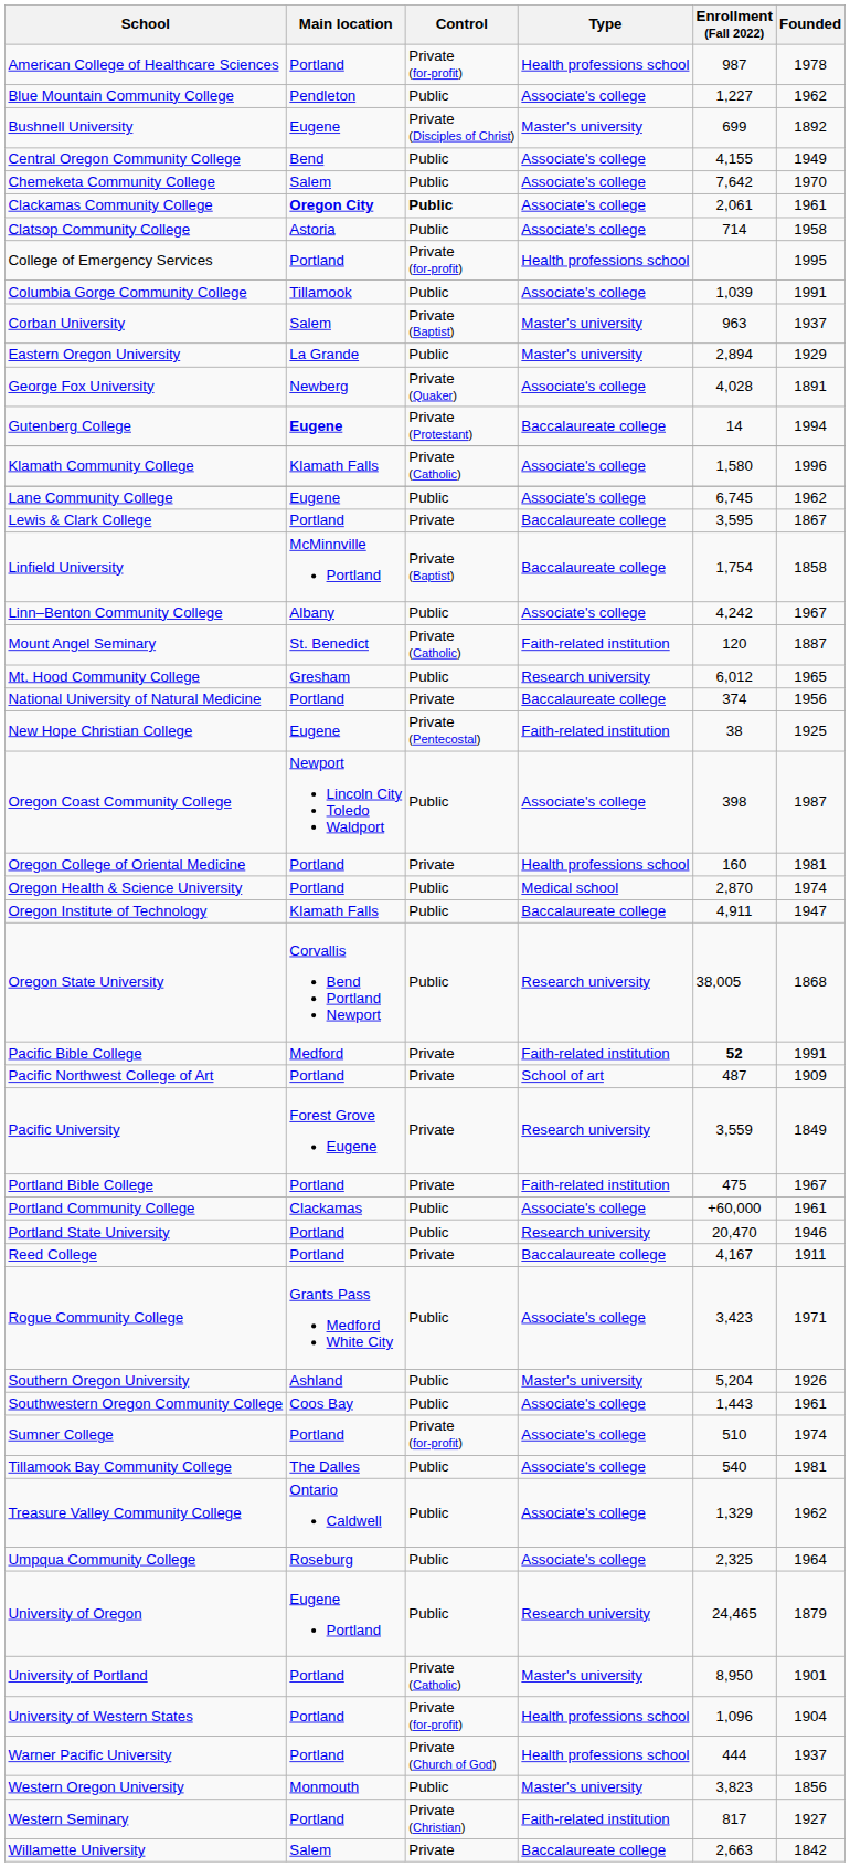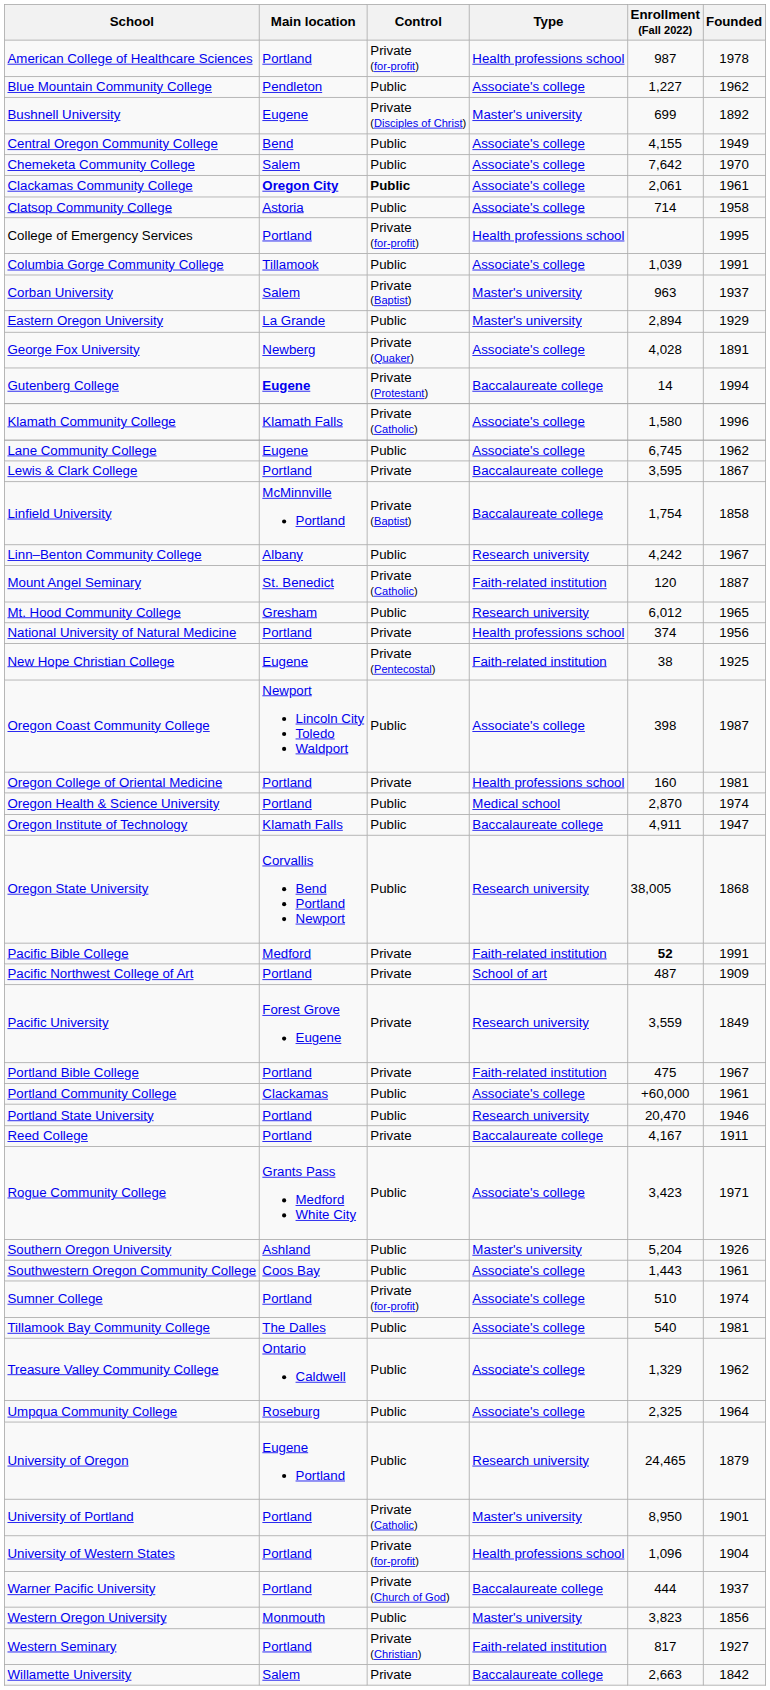Linn–Benton Community College | Type: Associate's college -> Research university
National University of Natural Medicine | Type: Baccalaureate college -> Health professions school
Warner Pacific University | Type: Health professions school -> Baccalaureate college
